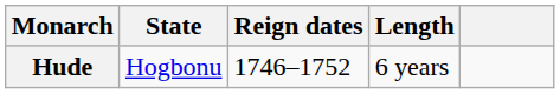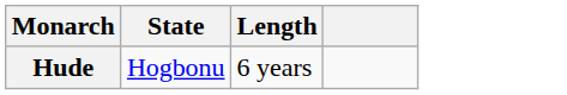- column: Reign dates | 1746–1752
